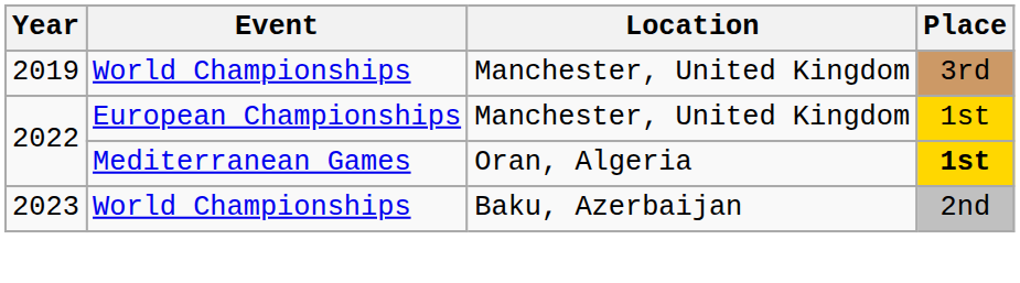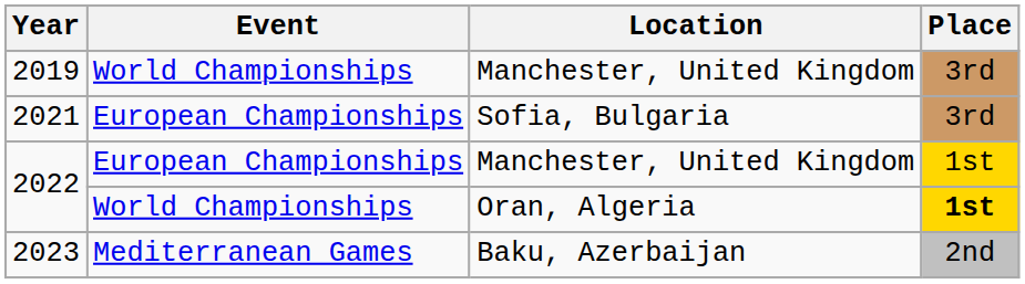+ row: 2021 | European Championships | Sofia, Bulgaria | 3rd
2022 / Oran, Algeria | Event: Mediterranean Games -> World Championships
2023 | Event: World Championships -> Mediterranean Games
